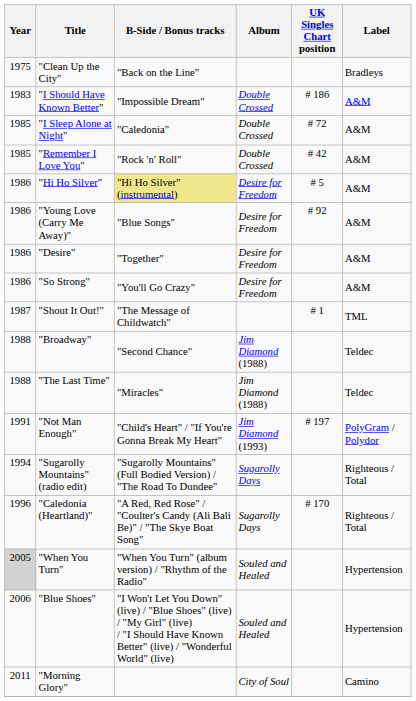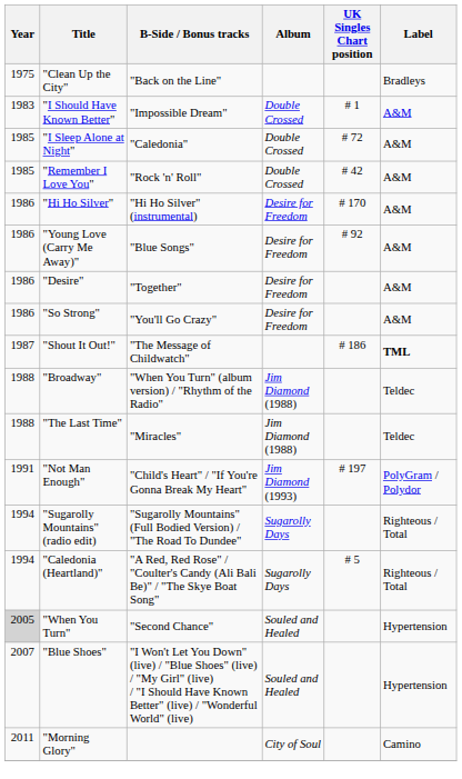"I Should Have Known Better" | UK Singles Chart position: # 186 -> # 1
"Hi Ho Silver" | B-Side / Bonus tracks: khaki background -> no background
"Hi Ho Silver" | UK Singles Chart position: # 5 -> # 170
"Shout It Out!" | UK Singles Chart position: # 1 -> # 186
"Shout It Out!" | Label: normal -> bold
"Broadway" | B-Side / Bonus tracks: "Second Chance" -> "When You Turn" (album version) / "Rhythm of the Radio"
"Caledonia (Heartland)" | Year: 1996 -> 1994
"Caledonia (Heartland)" | UK Singles Chart position: # 170 -> # 5
"When You Turn" | B-Side / Bonus tracks: "When You Turn" (album version) / "Rhythm of the Radio" -> "Second Chance"
"Blue Shoes" | Year: 2006 -> 2007
